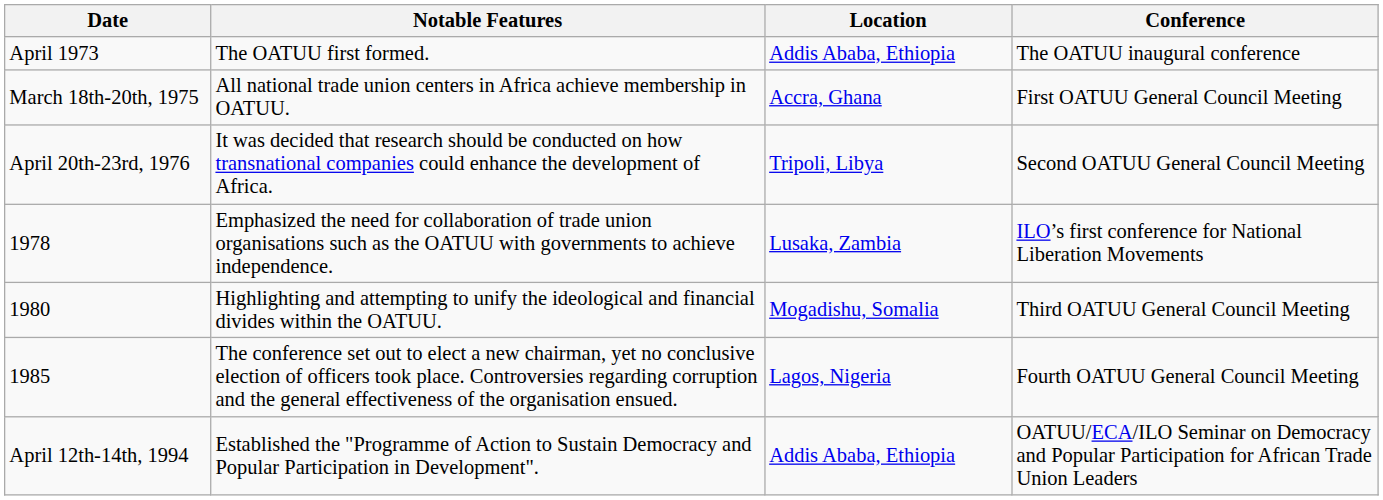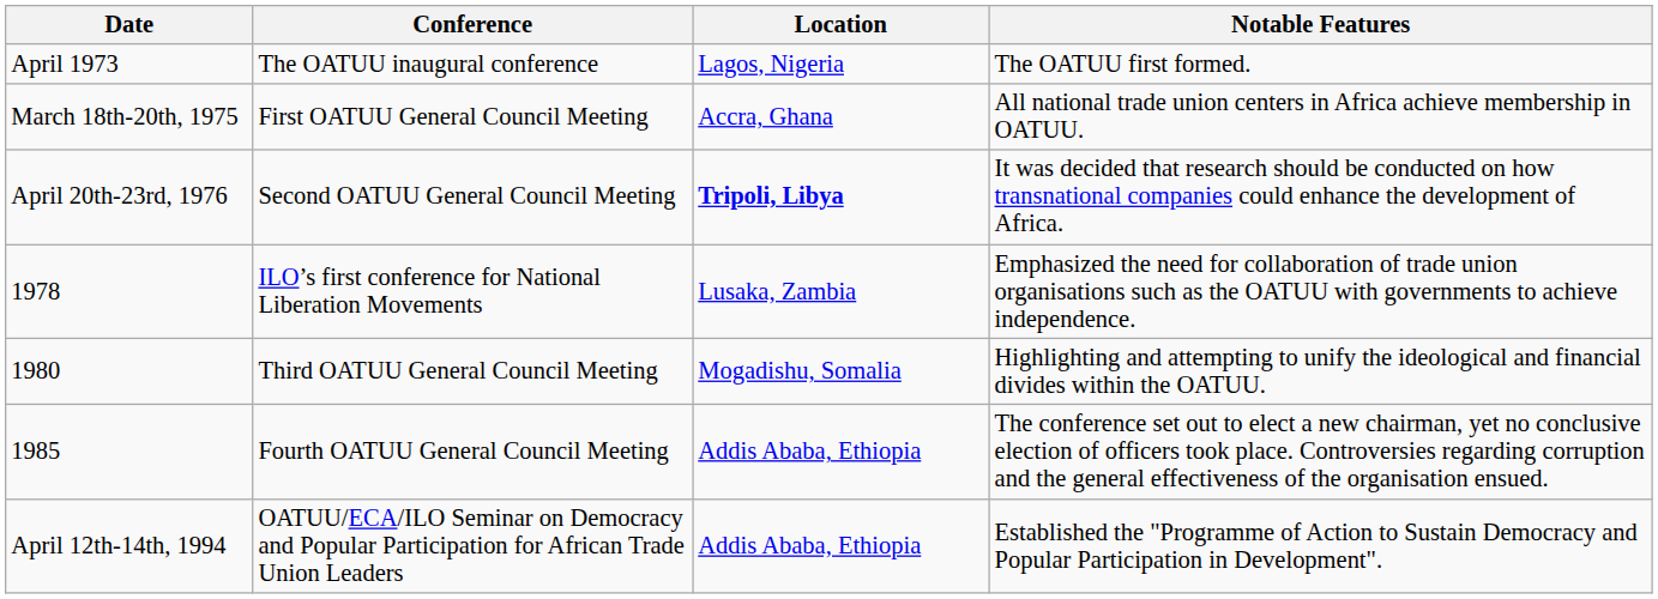columns swapped: Conference <-> Notable Features
April 1973 | Location: Addis Ababa, Ethiopia -> Lagos, Nigeria
April 20th-23rd, 1976 | Location: normal -> bold
1985 | Location: Lagos, Nigeria -> Addis Ababa, Ethiopia
